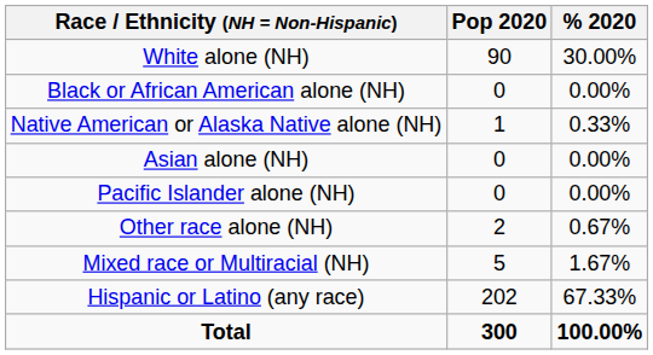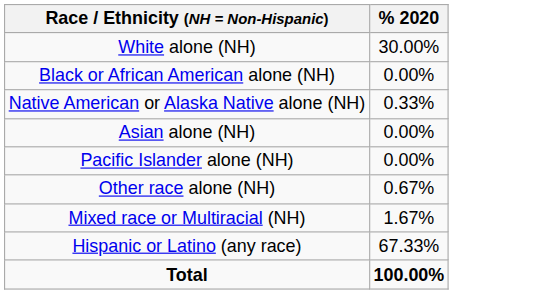- column: Pop 2020 | 90 | 0 | 1 | 0 | 0 | 2 | 5 | 202 | 300
